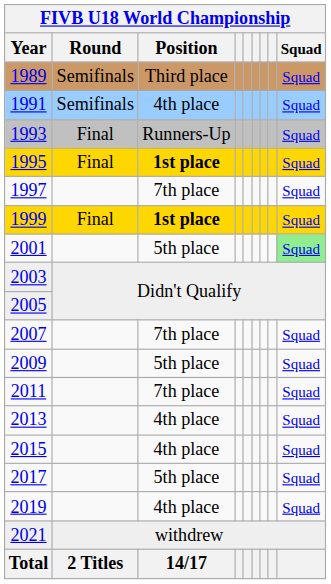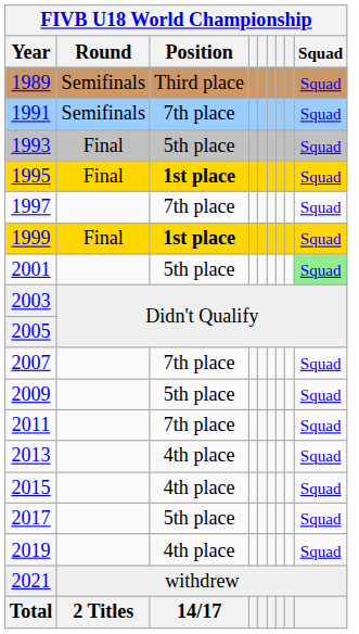1991 | FIVB U18 World Championship / Position: 4th place -> 7th place
1993 | FIVB U18 World Championship / Position: Runners-Up -> 5th place
